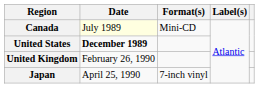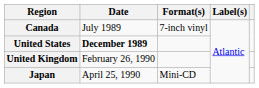Canada | Date: lightyellow background -> no background
Canada | Format(s): Mini-CD -> 7-inch vinyl
Japan | Format(s): 7-inch vinyl -> Mini-CD
